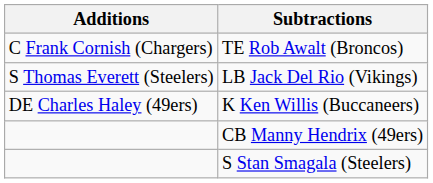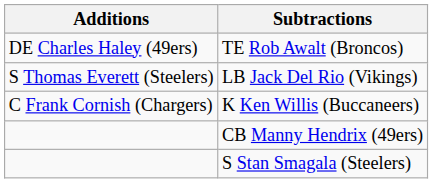TE Rob Awalt (Broncos) | Additions: C Frank Cornish (Chargers) -> DE Charles Haley (49ers)
K Ken Willis (Buccaneers) | Additions: DE Charles Haley (49ers) -> C Frank Cornish (Chargers)
